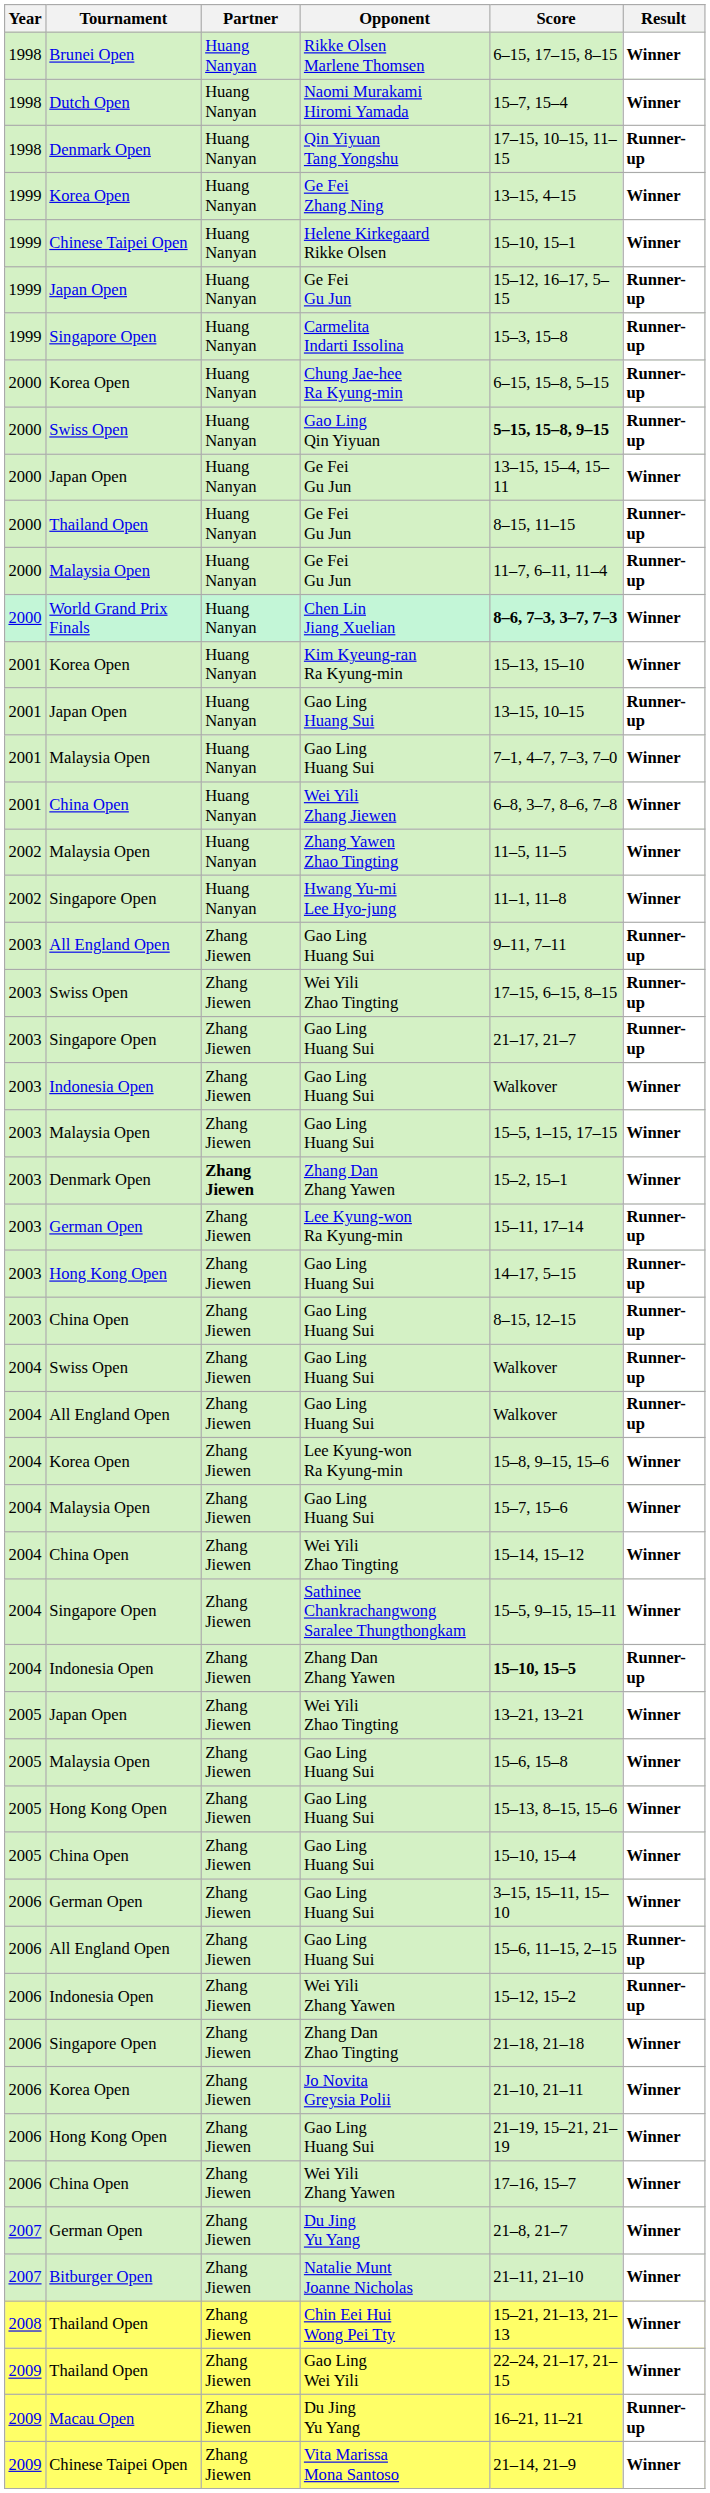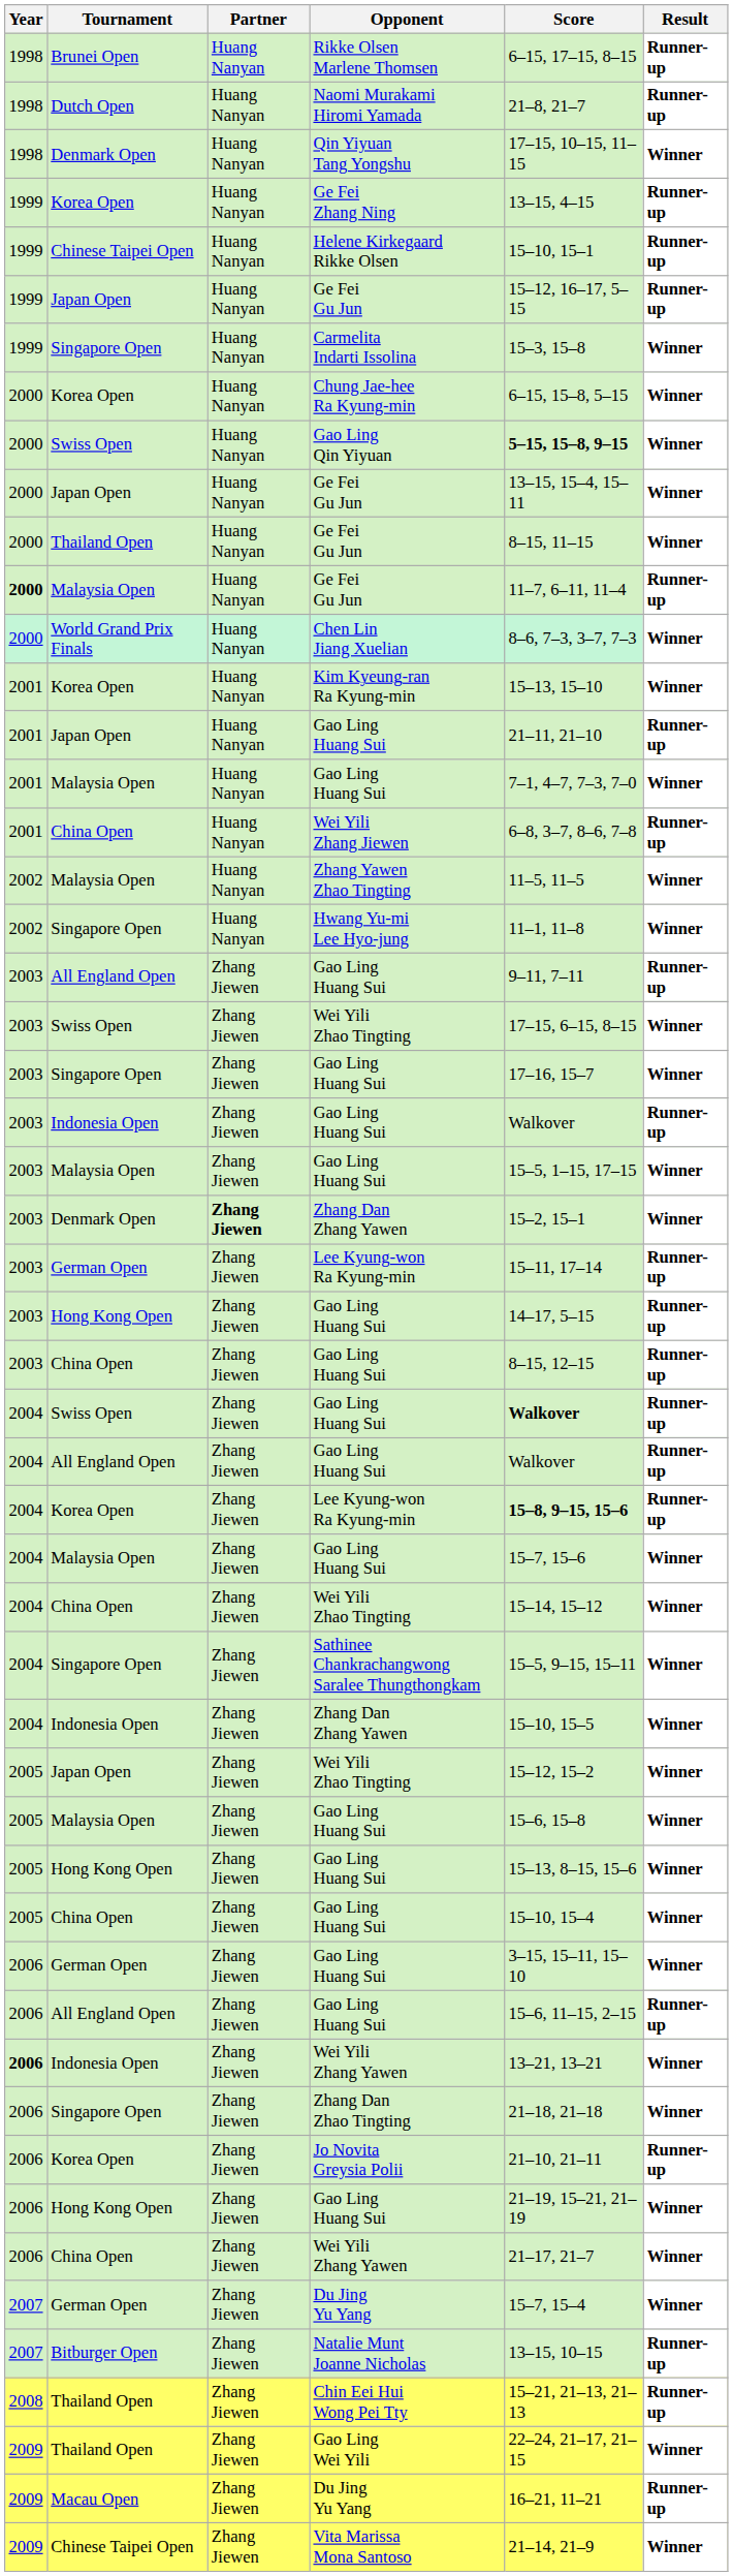Rikke Olsen Marlene Thomsen | Result: Winner -> Runner-up
Naomi Murakami Hiromi Yamada | Score: 15–7, 15–4 -> 21–8, 21–7
Naomi Murakami Hiromi Yamada | Result: Winner -> Runner-up
Qin Yiyuan Tang Yongshu | Result: Runner-up -> Winner
Ge Fei Zhang Ning | Result: Winner -> Runner-up
Helene Kirkegaard Rikke Olsen | Result: Winner -> Runner-up
Carmelita Indarti Issolina | Result: Runner-up -> Winner
Chung Jae-hee Ra Kyung-min | Result: Runner-up -> Winner
Gao Ling Qin Yiyuan | Result: Runner-up -> Winner
Thailand Open / Ge Fei Gu Jun | Result: Runner-up -> Winner
Malaysia Open / Ge Fei Gu Jun | Year: normal -> bold
Chen Lin Jiang Xuelian | Score: bold -> normal
Japan Open / Gao Ling Huang Sui | Score: 13–15, 10–15 -> 21–11, 21–10
Wei Yili Zhang Jiewen | Result: Winner -> Runner-up
Swiss Open / Wei Yili Zhao Tingting | Result: Runner-up -> Winner
Singapore Open / Gao Ling Huang Sui | Score: 21–17, 21–7 -> 17–16, 15–7
Singapore Open / Gao Ling Huang Sui | Result: Runner-up -> Winner
Indonesia Open / Gao Ling Huang Sui | Result: Winner -> Runner-up
Swiss Open / Gao Ling Huang Sui | Score: normal -> bold
Korea Open / Lee Kyung-won Ra Kyung-min | Score: normal -> bold
Korea Open / Lee Kyung-won Ra Kyung-min | Result: Winner -> Runner-up
Indonesia Open / Zhang Dan Zhang Yawen | Score: bold -> normal
Indonesia Open / Zhang Dan Zhang Yawen | Result: Runner-up -> Winner
Japan Open / Wei Yili Zhao Tingting | Score: 13–21, 13–21 -> 15–12, 15–2
Indonesia Open / Wei Yili Zhang Yawen | Year: normal -> bold
Indonesia Open / Wei Yili Zhang Yawen | Score: 15–12, 15–2 -> 13–21, 13–21
Indonesia Open / Wei Yili Zhang Yawen | Result: Runner-up -> Winner
Jo Novita Greysia Polii | Result: Winner -> Runner-up
China Open / Wei Yili Zhang Yawen | Score: 17–16, 15–7 -> 21–17, 21–7
German Open / Du Jing Yu Yang | Score: 21–8, 21–7 -> 15–7, 15–4
Natalie Munt Joanne Nicholas | Score: 21–11, 21–10 -> 13–15, 10–15
Natalie Munt Joanne Nicholas | Result: Winner -> Runner-up
Chin Eei Hui Wong Pei Tty | Result: Winner -> Runner-up
